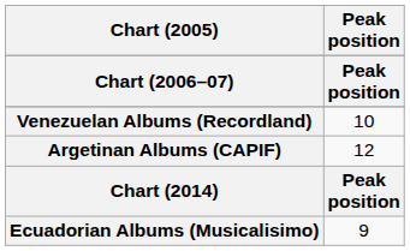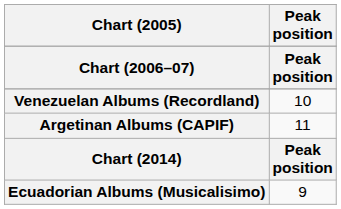Argetinan Albums (CAPIF) | Peak position: 12 -> 11
